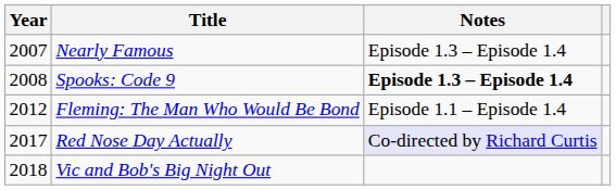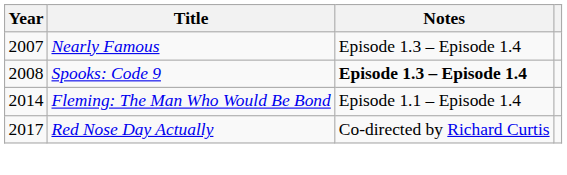Fleming: The Man Who Would Be Bond | Year: 2012 -> 2014
Red Nose Day Actually | Notes: lavender background -> no background
- row: 2018 | Vic and Bob's Big Night Out
